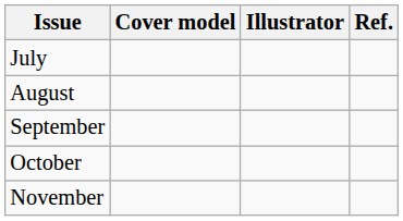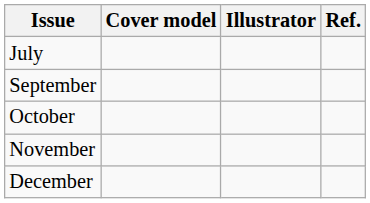- row: August
+ row: December
